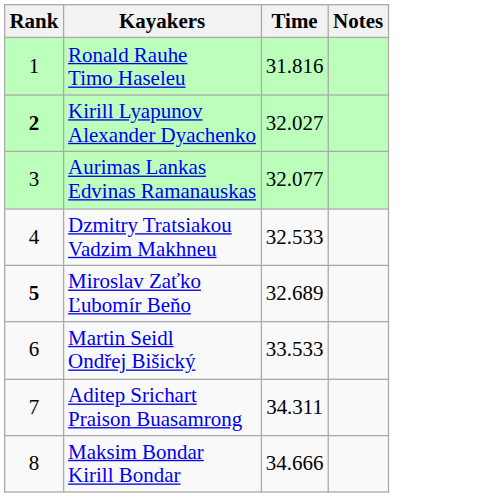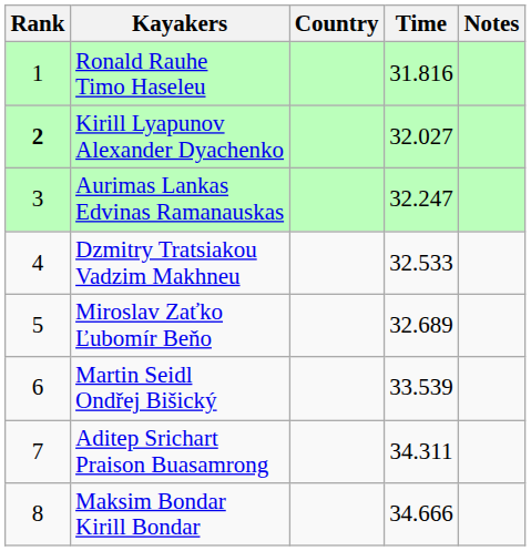+ column: Country
Aurimas Lankas Edvinas Ramanauskas | Time: 32.077 -> 32.247
Miroslav Zaťko Ľubomír Beňo | Rank: bold -> normal
Martin Seidl Ondřej Bišický | Time: 33.533 -> 33.539
